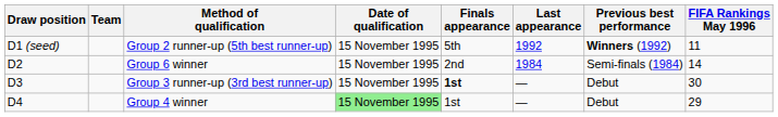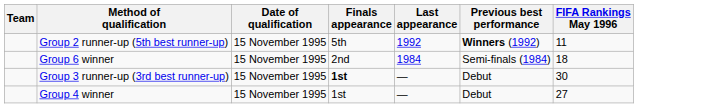- column: Draw position | D1 (seed) | D2 | D3 | D4
Group 6 winner | FIFA Rankings May 1996: 14 -> 18
Group 4 winner | Date of qualification: lightgreen background -> no background
Group 4 winner | FIFA Rankings May 1996: 29 -> 27
